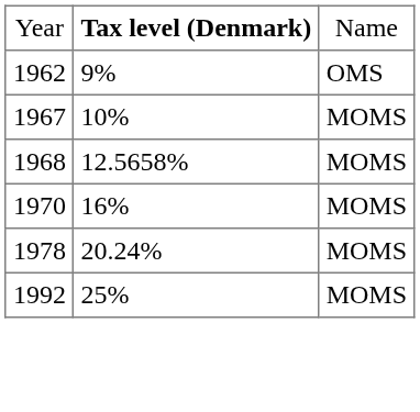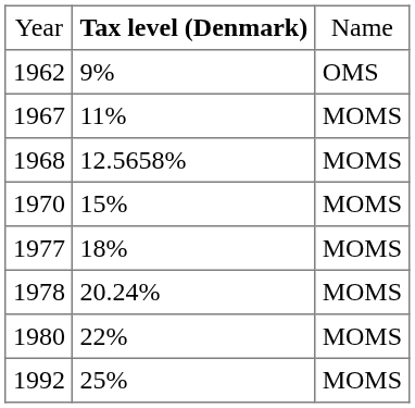1967 | column 2: 10% -> 11%
1970 | column 2: 16% -> 15%
+ row: 1977 | 18% | MOMS
+ row: 1980 | 22% | MOMS
